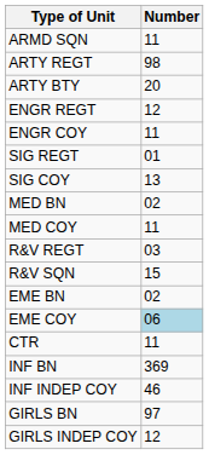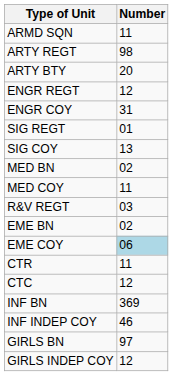ENGR COY | Number: 11 -> 31
- row: R&V SQN | 15
+ row: CTC | 12
